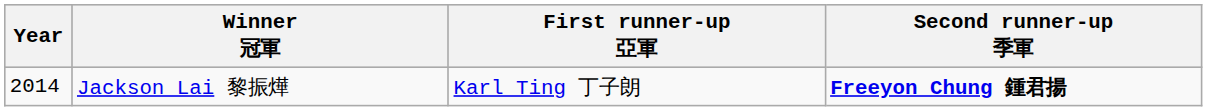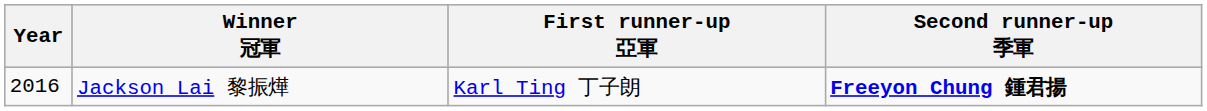Jackson Lai 黎振燁 | Year: 2014 -> 2016
